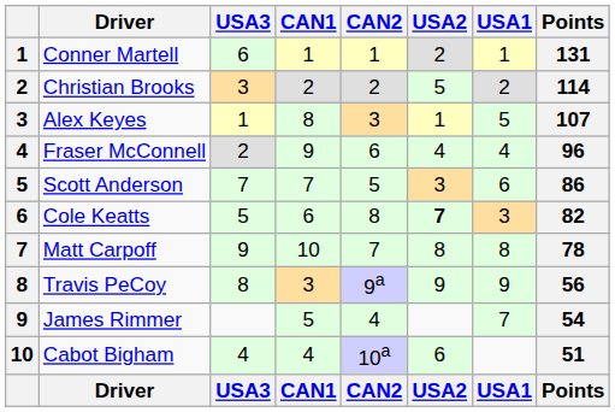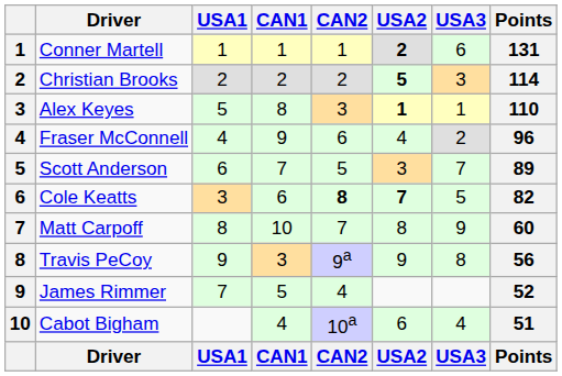columns swapped: USA1 <-> USA3
Conner Martell | USA2: normal -> bold
Christian Brooks | USA2: normal -> bold
Alex Keyes | USA2: normal -> bold
Alex Keyes | Points: 107 -> 110
Scott Anderson | Points: 86 -> 89
Cole Keatts | CAN2: normal -> bold
Matt Carpoff | Points: 78 -> 60
James Rimmer | Points: 54 -> 52
